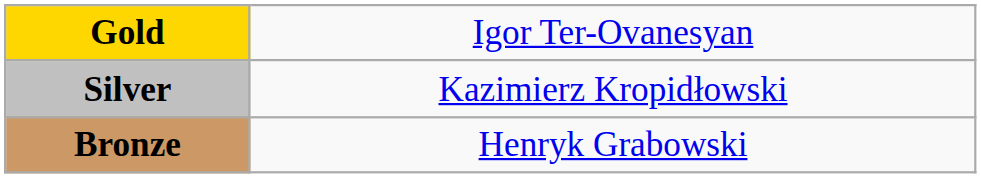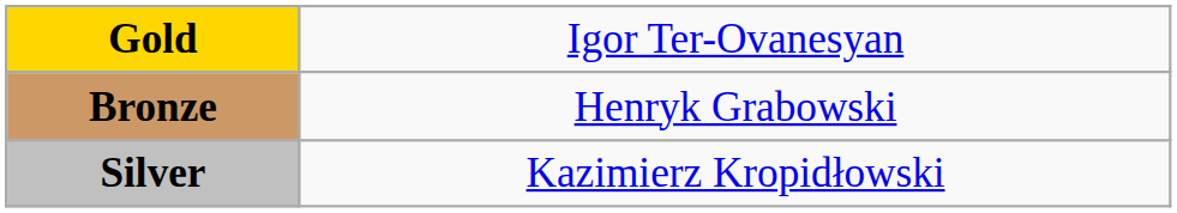rows swapped: Silver <-> Bronze
